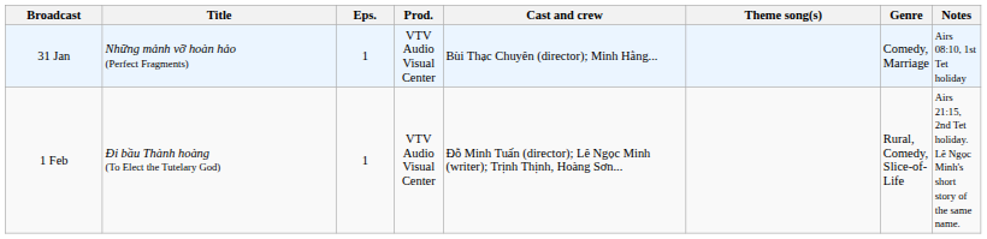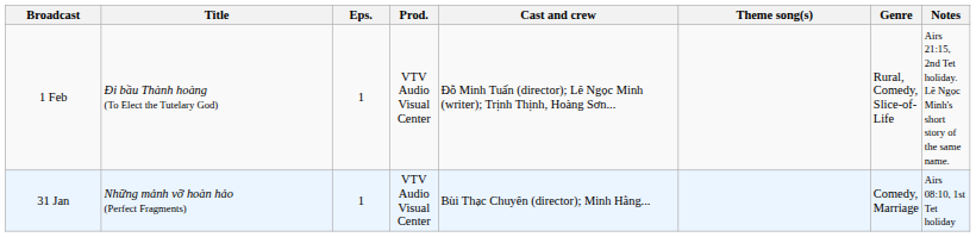rows swapped: 31 Jan <-> 1 Feb
